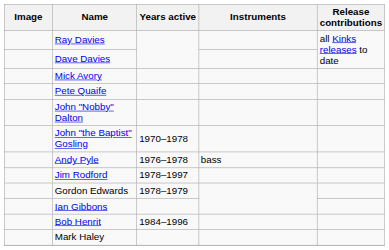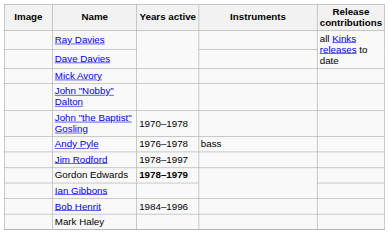- row: Pete Quaife
Gordon Edwards | Years active: normal -> bold
